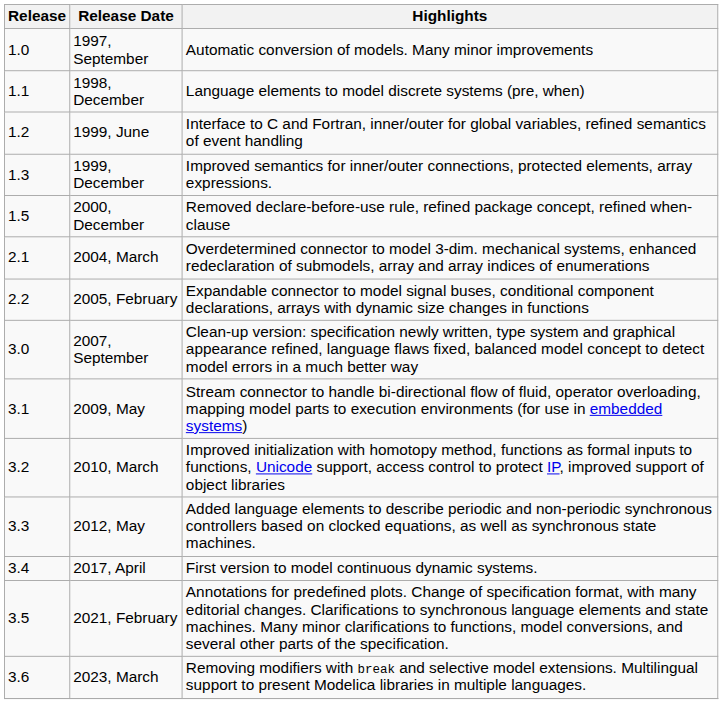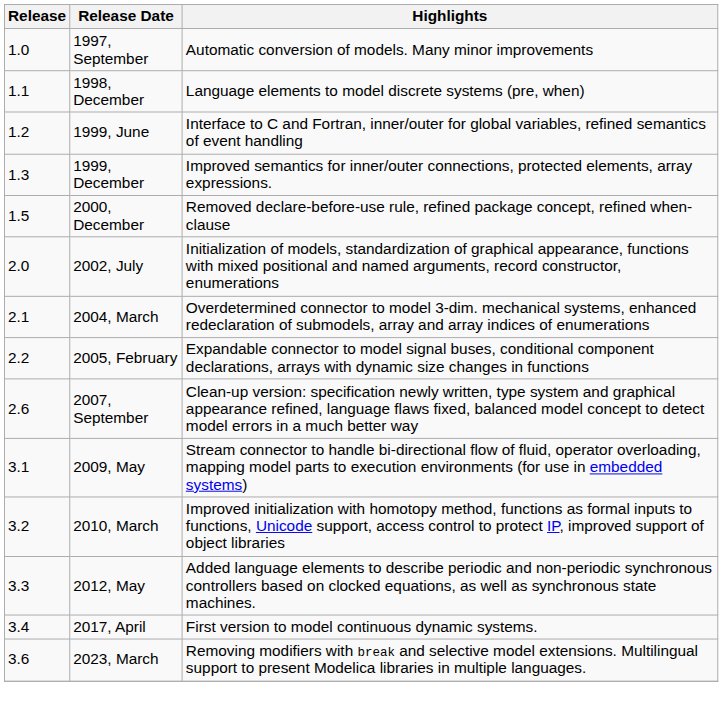+ row: 2.0 | 2002, July | Initialization of models, standardization of graphical appearance, functions with mixed positional and named arguments, record constructor, enumerations
2007, September | Release: 3.0 -> 2.6
- row: 3.5 | 2021, February | Annotations for predefined plots. Change of specification format, with many editorial changes. Clarifications to synchronous language elements and state machines. Many minor clarifications to functions, model conversions, and several other parts of the specification.
